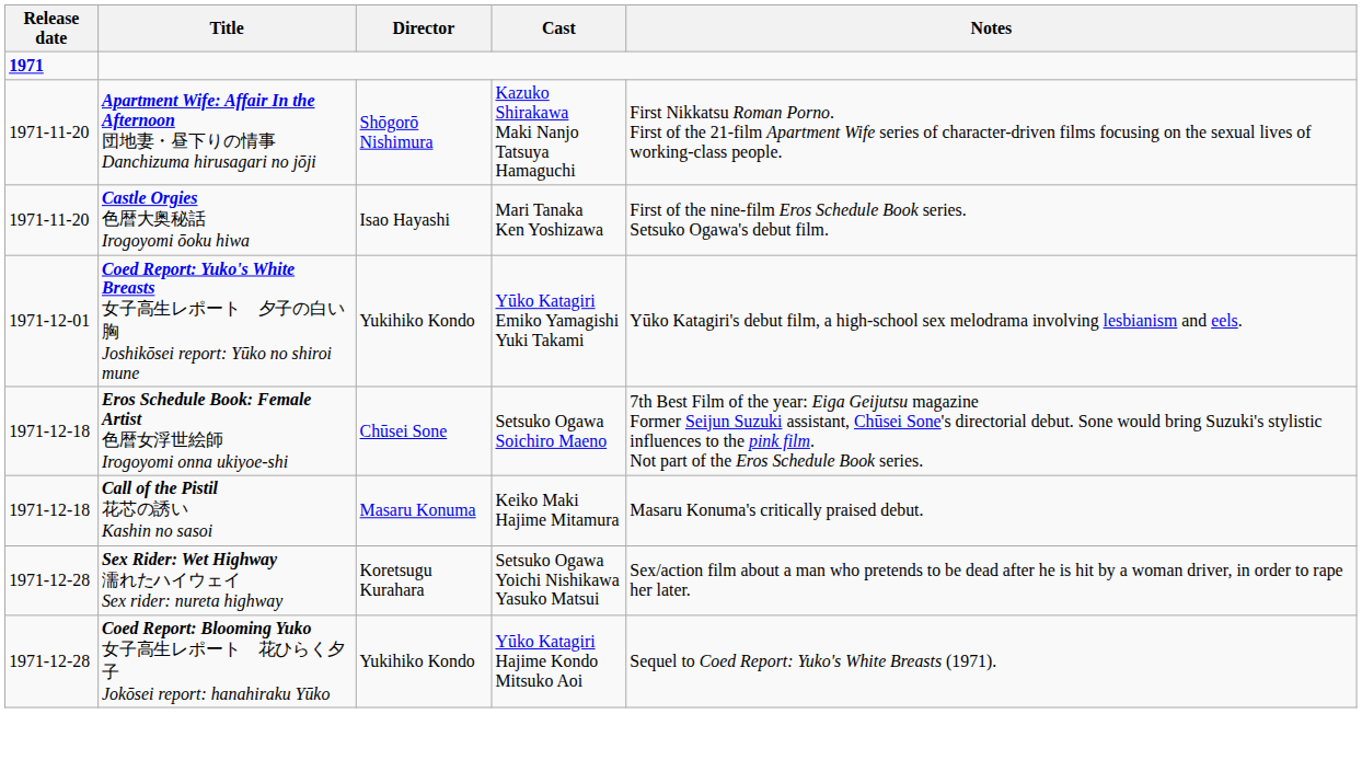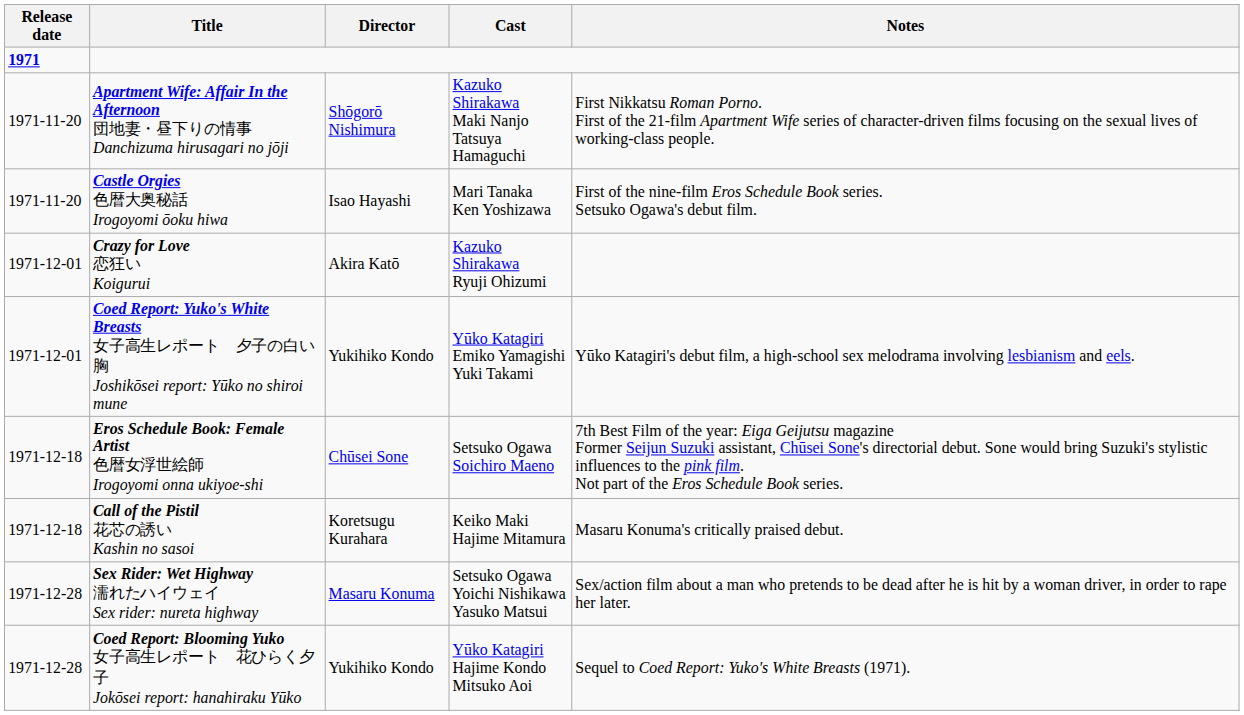+ row: 1971-12-01 | Crazy for Love 恋狂い Koigurui | Akira Katō | Kazuko Shirakawa Ryuji Ohizumi
Call of the Pistil 花芯の誘い Kashin no sasoi | Director: Masaru Konuma -> Koretsugu Kurahara
Sex Rider: Wet Highway 濡れたハイウェイ Sex rider: nureta highway | Director: Koretsugu Kurahara -> Masaru Konuma
